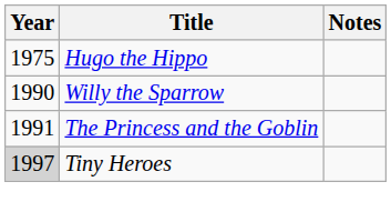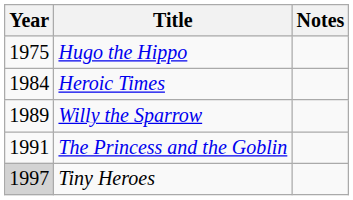+ row: 1984 | Heroic Times
Willy the Sparrow | Year: 1990 -> 1989
